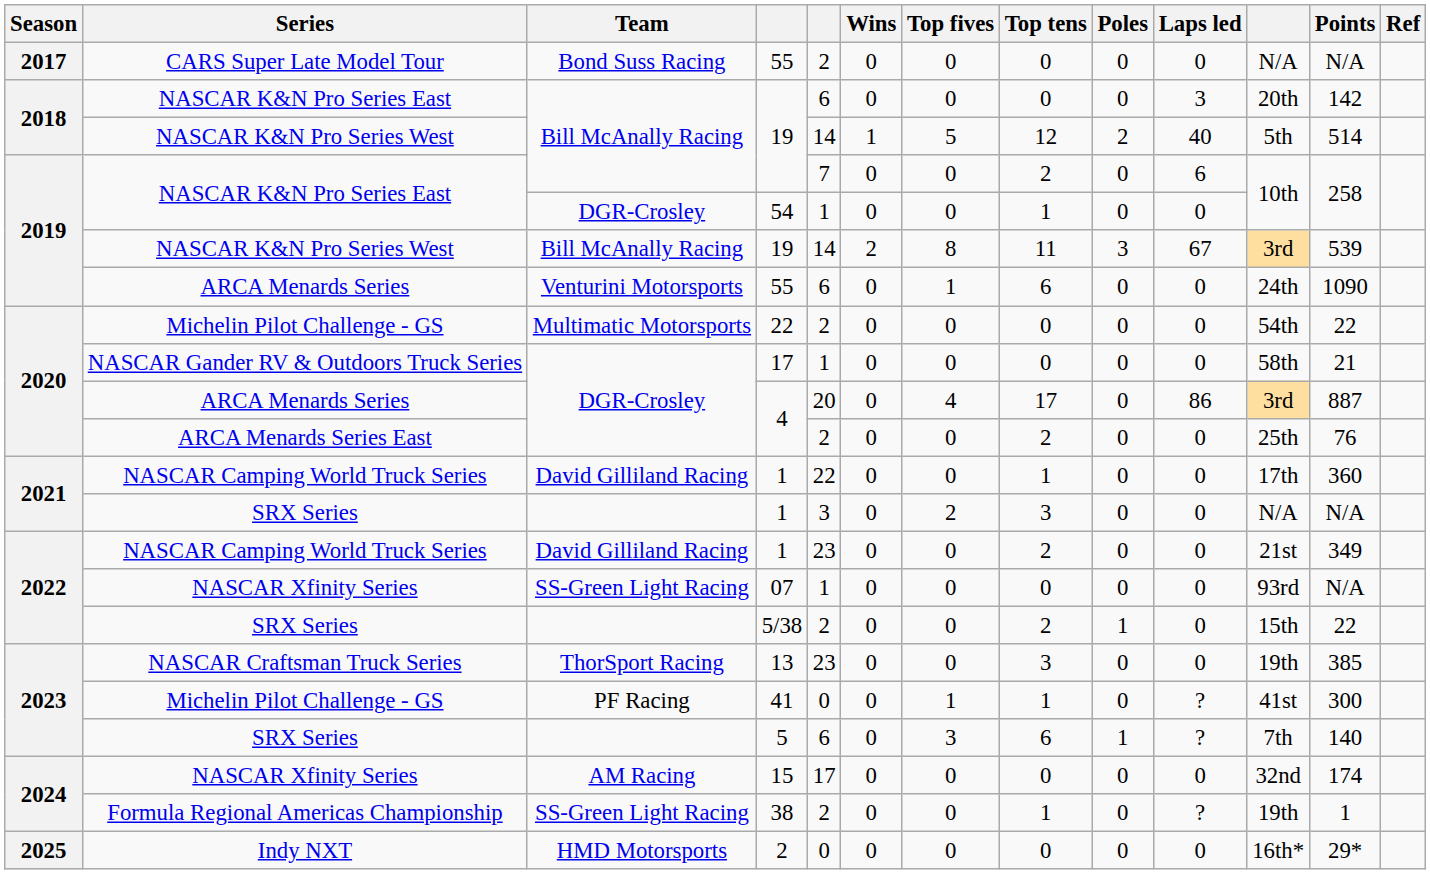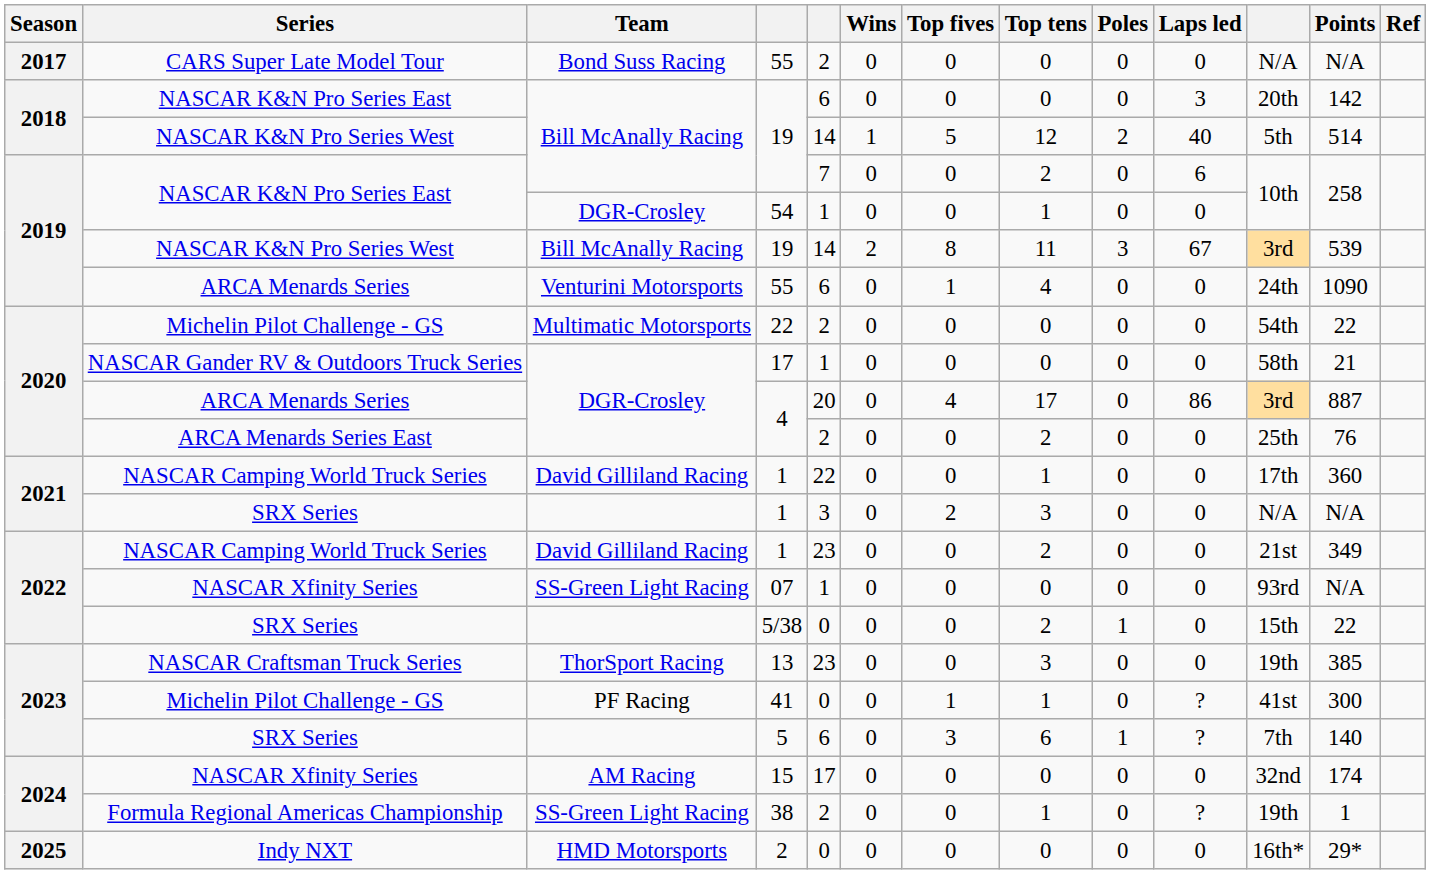ARCA Menards Series / 55 | Top tens: 6 -> 4
5/38 | column 5: 2 -> 0
